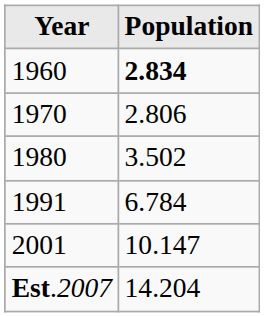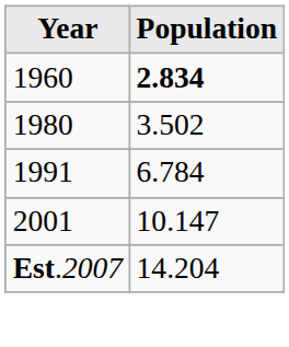- row: 1970 | 2.806
